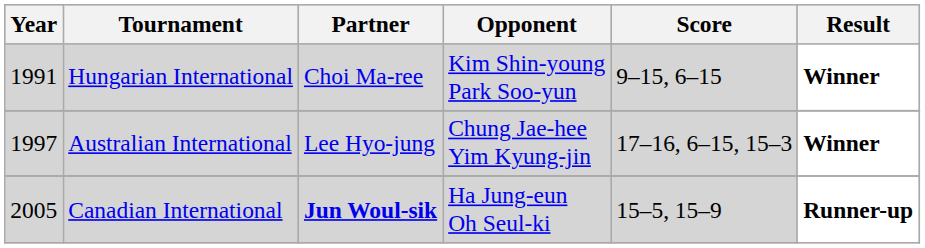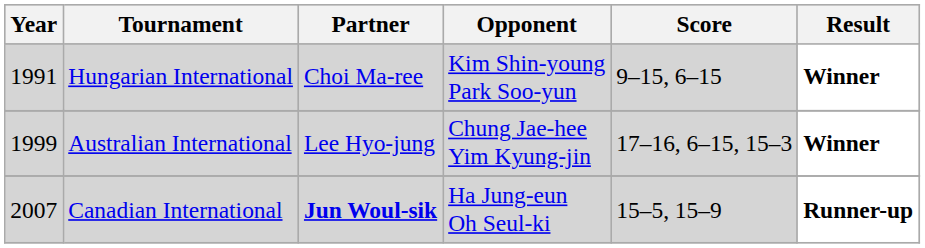Australian International | Year: 1997 -> 1999
Canadian International | Year: 2005 -> 2007
